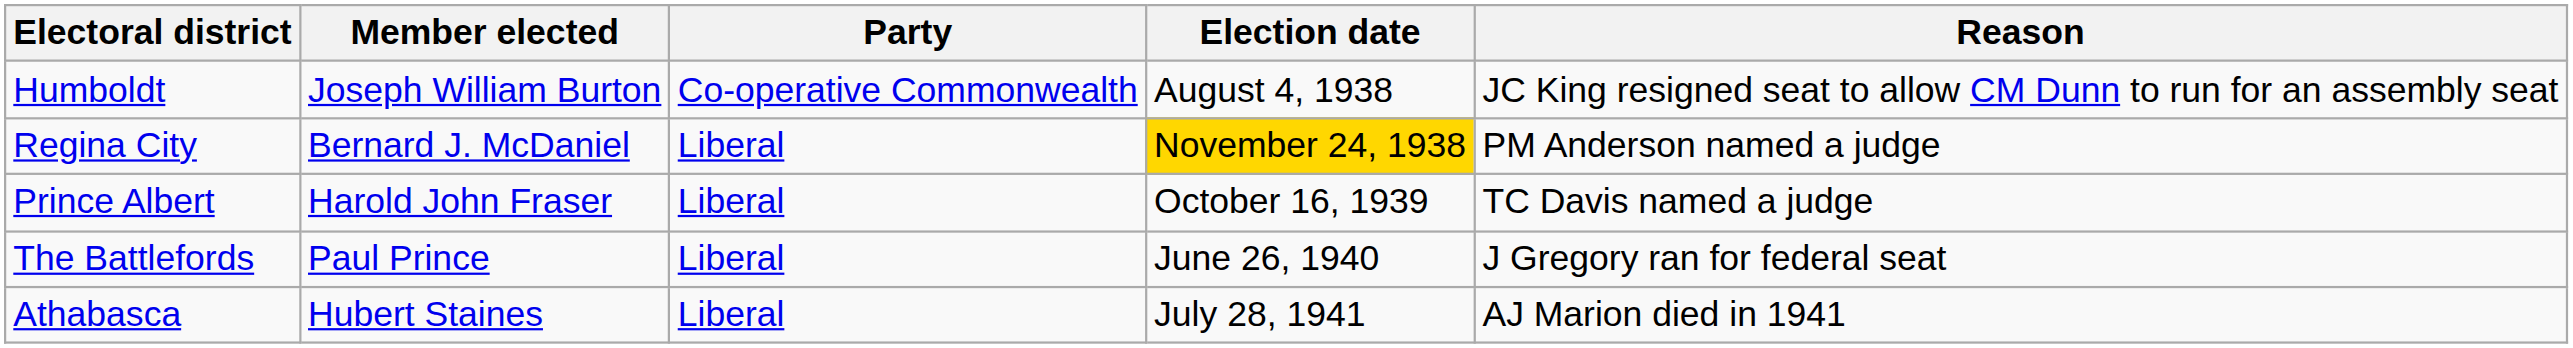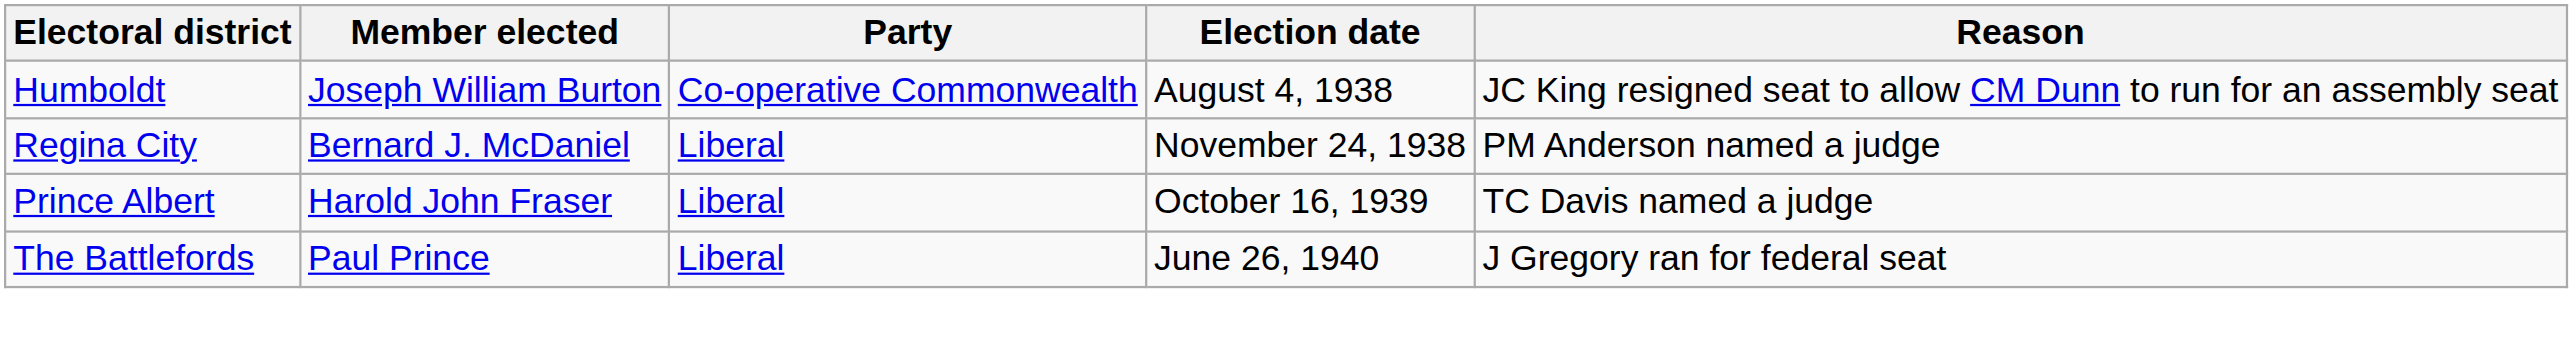Regina City | Election date: gold background -> no background
- row: Athabasca | Hubert Staines | Liberal | July 28, 1941 | AJ Marion died in 1941
